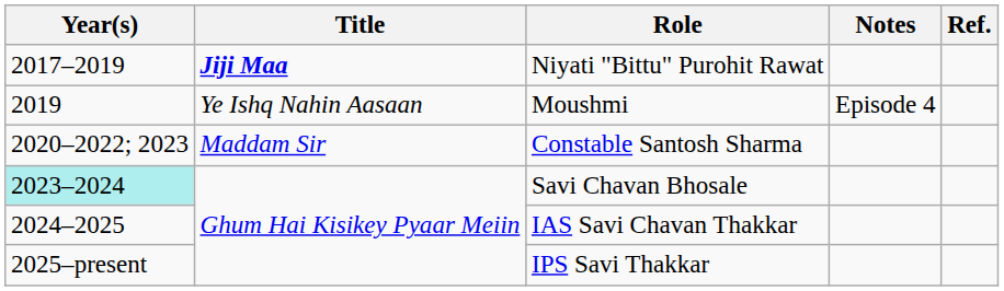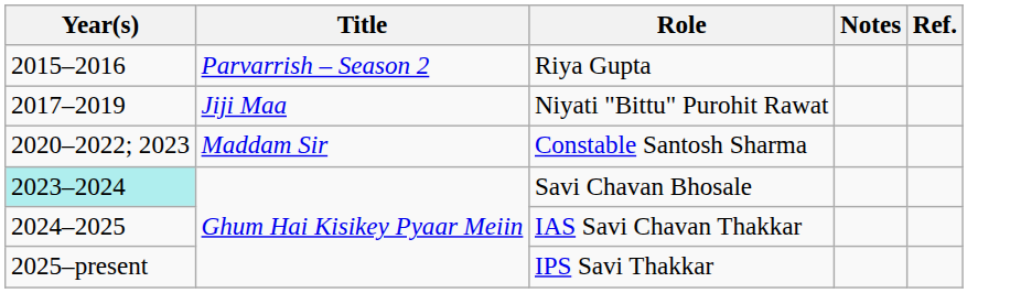+ row: 2015–2016 | Parvarrish – Season 2 | Riya Gupta
Niyati "Bittu" Purohit Rawat | Title: bold -> normal
- row: 2019 | Ye Ishq Nahin Aasaan | Moushmi | Episode 4
